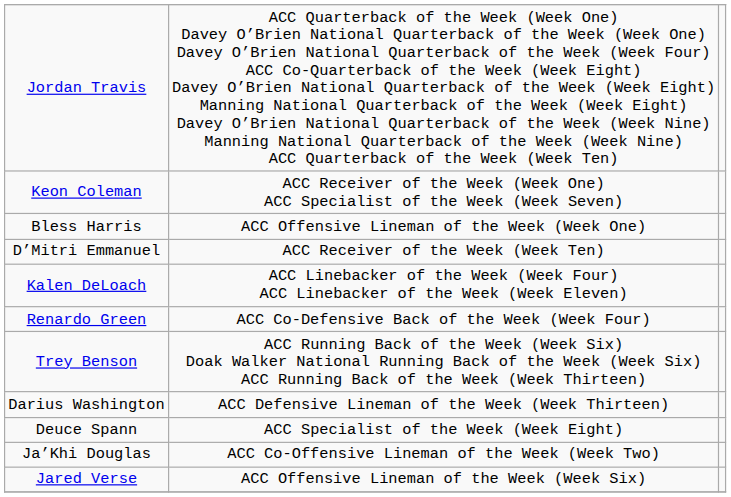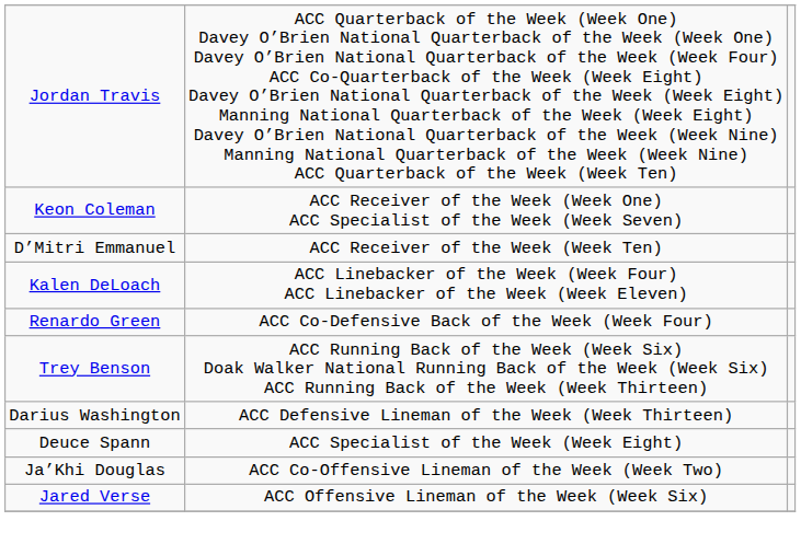- row: Bless Harris | ACC Offensive Lineman of the Week (Week One)
